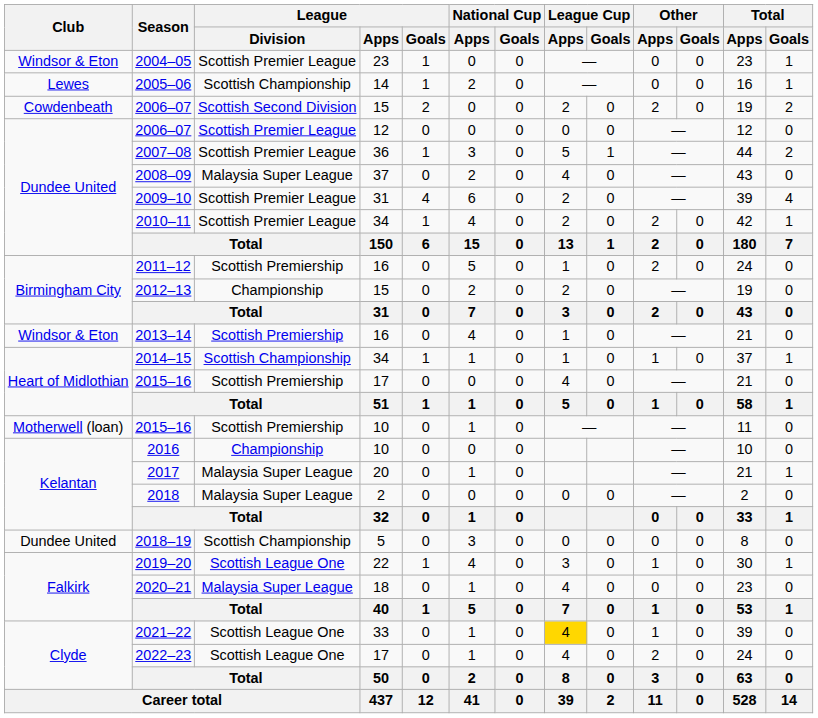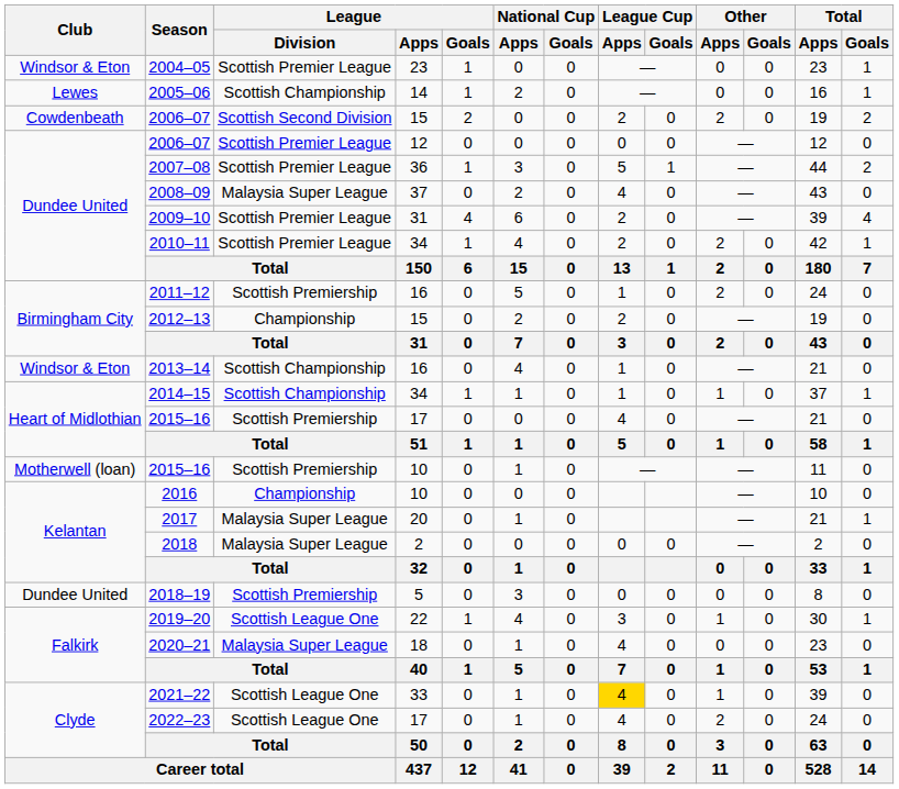2013–14 | League / Division: Scottish Premiership -> Scottish Championship
2018–19 | League / Division: Scottish Championship -> Scottish Premiership
